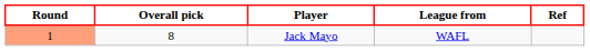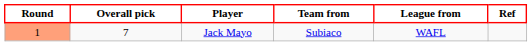+ column: Team from | Subiaco
Jack Mayo | Overall pick: 8 -> 7
